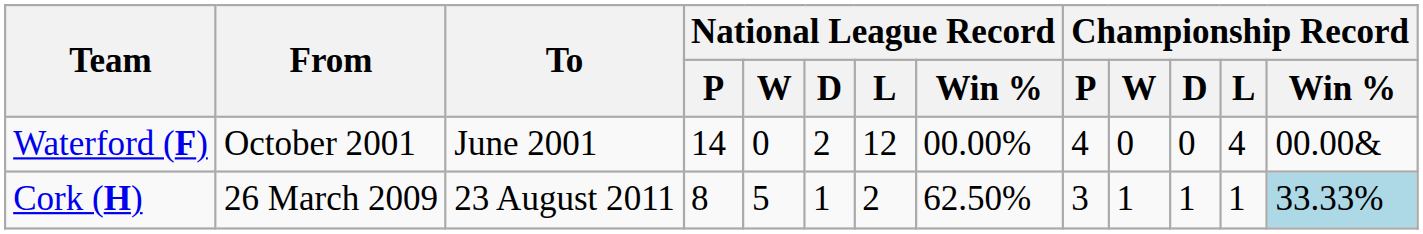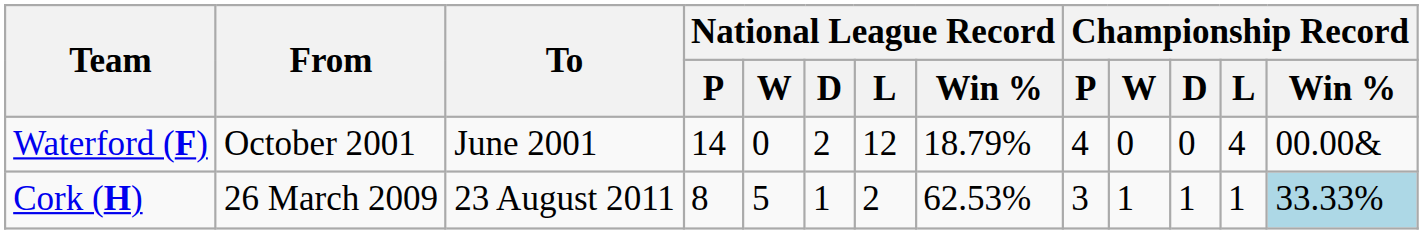Waterford (F) | National League Record / Win %: 00.00% -> 18.79%
Cork (H) | National League Record / Win %: 62.50% -> 62.53%
